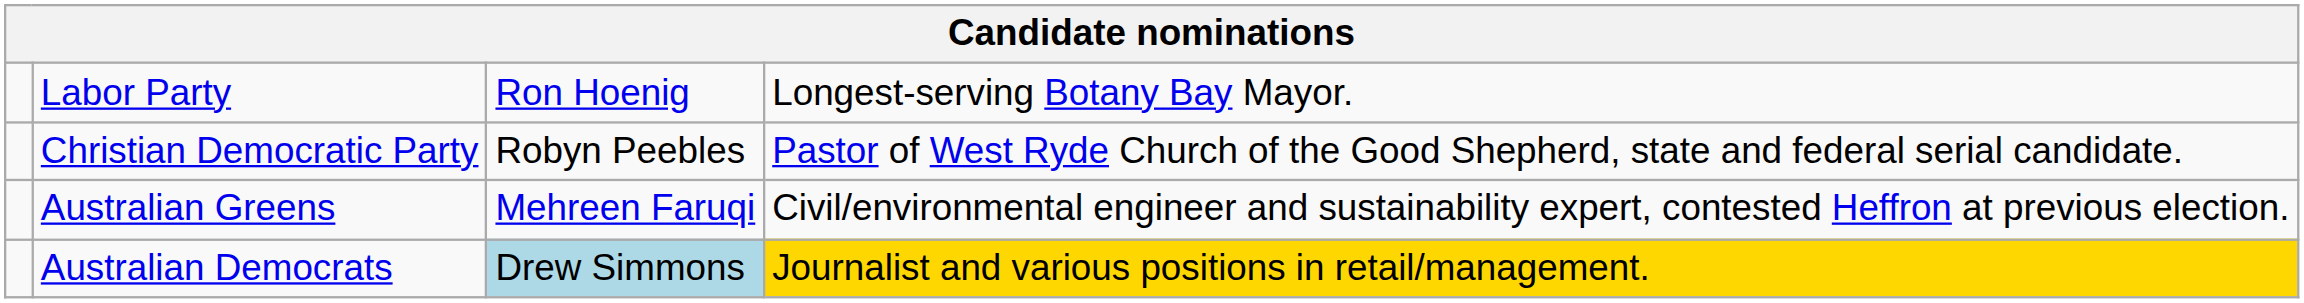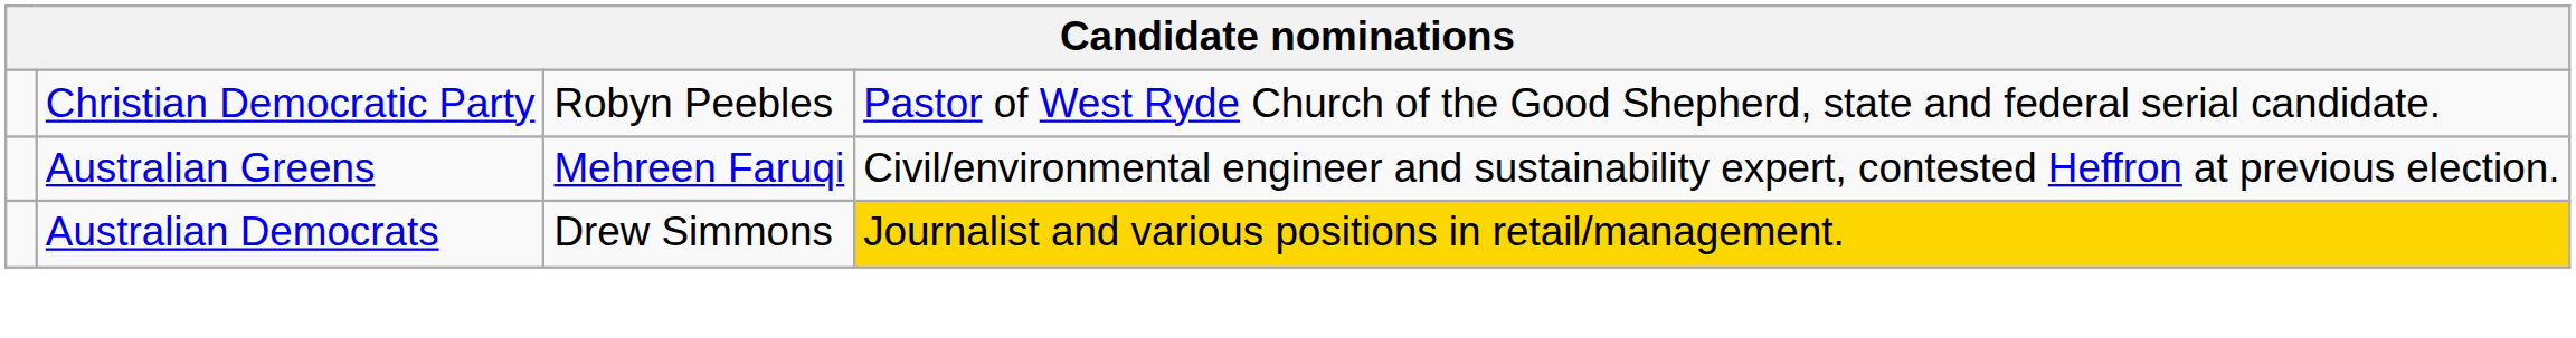- row: Labor Party | Ron Hoenig | Longest-serving Botany Bay Mayor.
Australian Democrats | column 3: lightblue background -> no background
